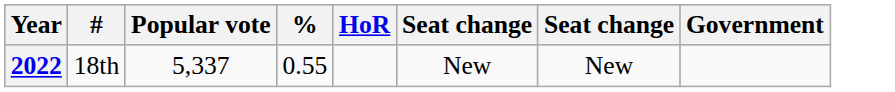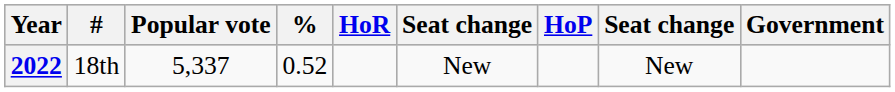+ column: HoP
2022 | %: 0.55 -> 0.52
